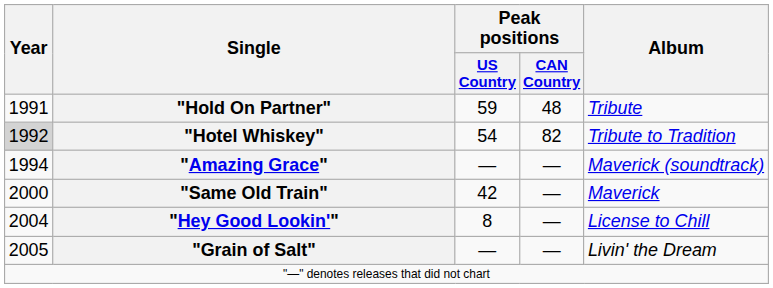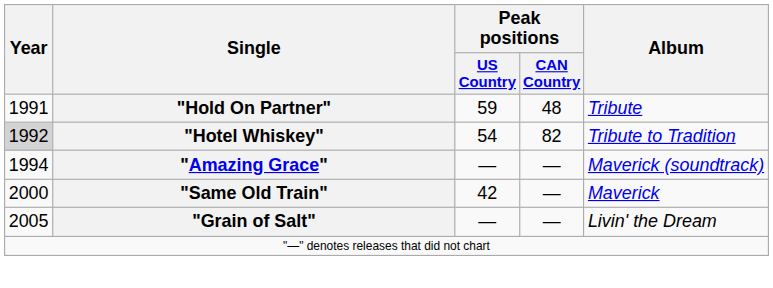- row: 2004 | "Hey Good Lookin'" | 8 | — | License to Chill
